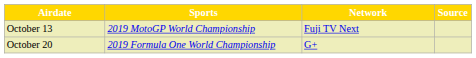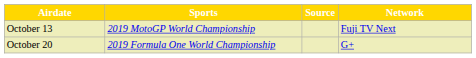columns swapped: Network <-> Source
